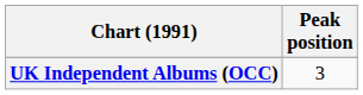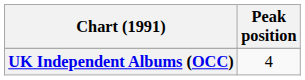UK Independent Albums (OCC) | Peak position: 3 -> 4
